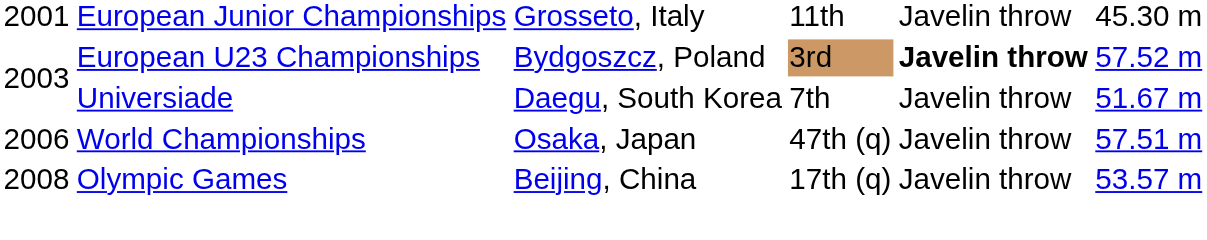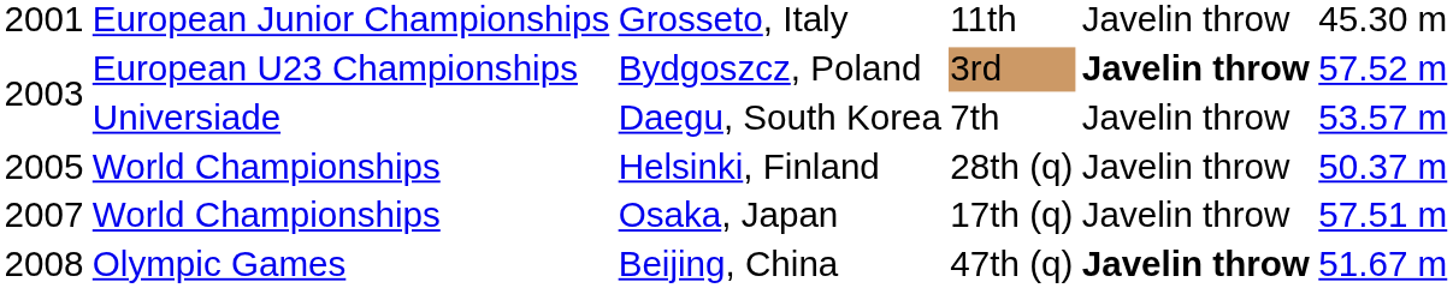Daegu, South Korea | column 6: 51.67 m -> 53.57 m
+ row: 2005 | World Championships | Helsinki, Finland | 28th (q) | Javelin throw | 50.37 m
Osaka, Japan | column 1: 2006 -> 2007
Osaka, Japan | column 4: 47th (q) -> 17th (q)
Beijing, China | column 4: 17th (q) -> 47th (q)
Beijing, China | column 5: normal -> bold
Beijing, China | column 6: 53.57 m -> 51.67 m
